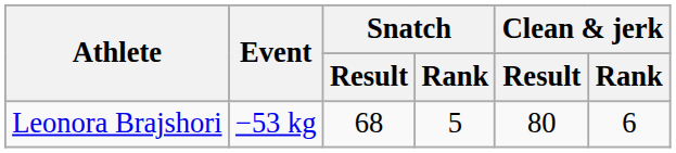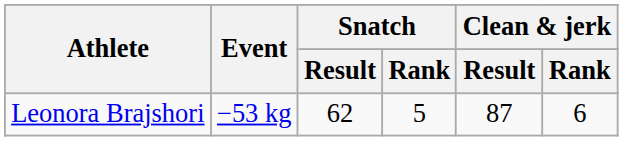Leonora Brajshori | Snatch / Result: 68 -> 62
Leonora Brajshori | Clean & jerk / Result: 80 -> 87
